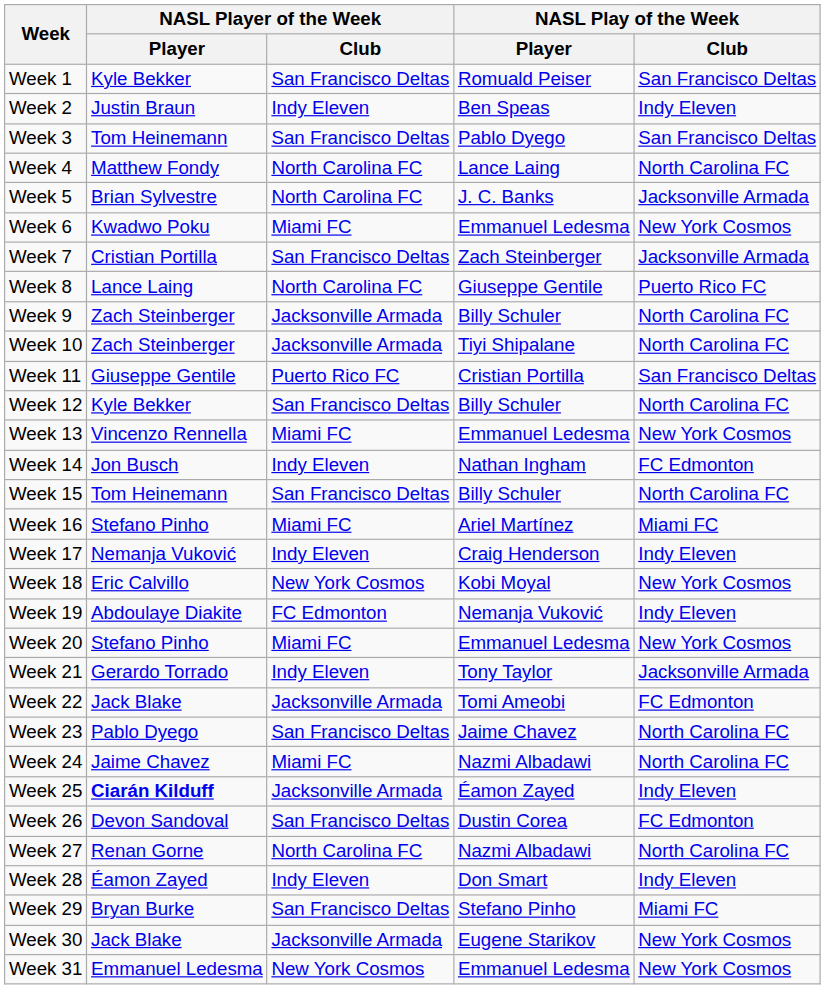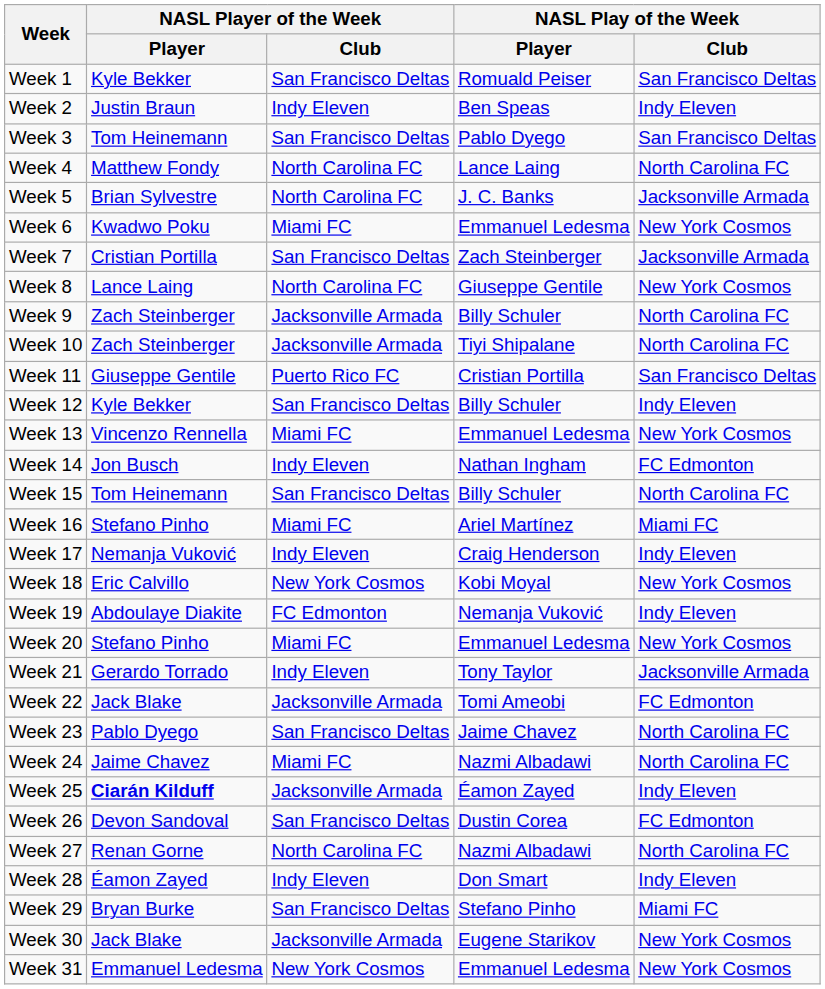Week 8 | NASL Play of the Week / Club: Puerto Rico FC -> New York Cosmos
Week 12 | NASL Play of the Week / Club: North Carolina FC -> Indy Eleven
